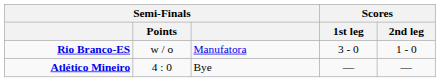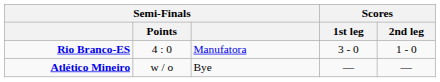Rio Branco-ES | Semi-Finals / Points: w / o -> 4 : 0
Atlético Mineiro | Semi-Finals / Points: 4 : 0 -> w / o
